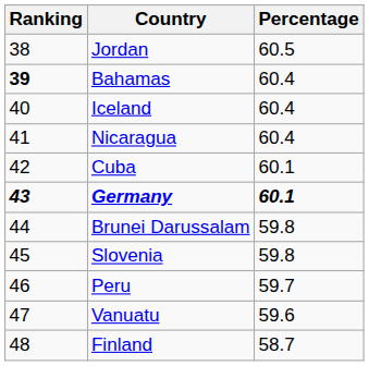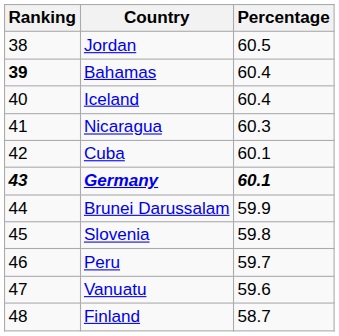Nicaragua | Percentage: 60.4 -> 60.3
Brunei Darussalam | Percentage: 59.8 -> 59.9
